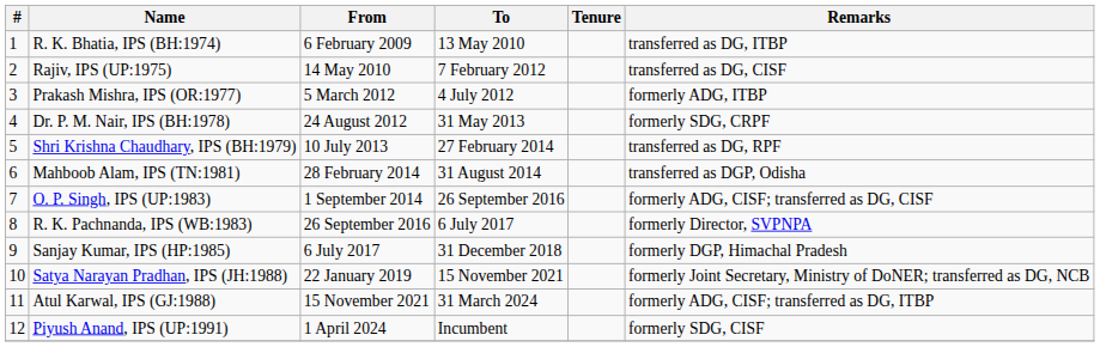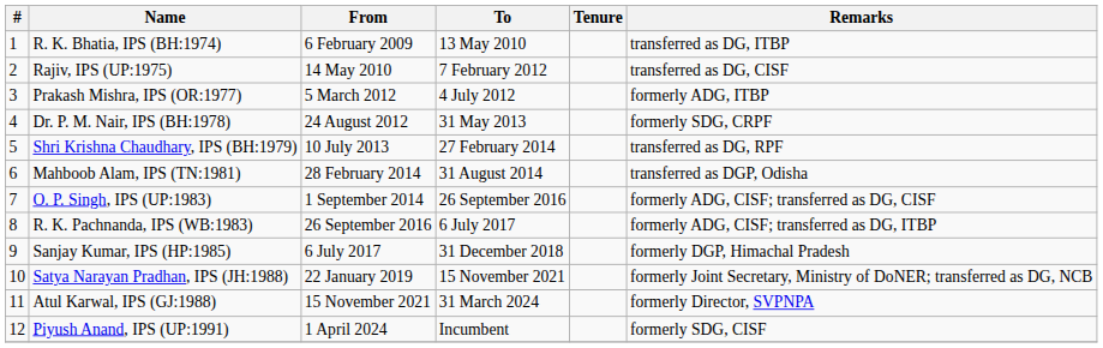R. K. Pachnanda, IPS (WB:1983) | Remarks: formerly Director, SVPNPA -> formerly ADG, CISF; transferred as DG, ITBP
Atul Karwal, IPS (GJ:1988) | Remarks: formerly ADG, CISF; transferred as DG, ITBP -> formerly Director, SVPNPA
